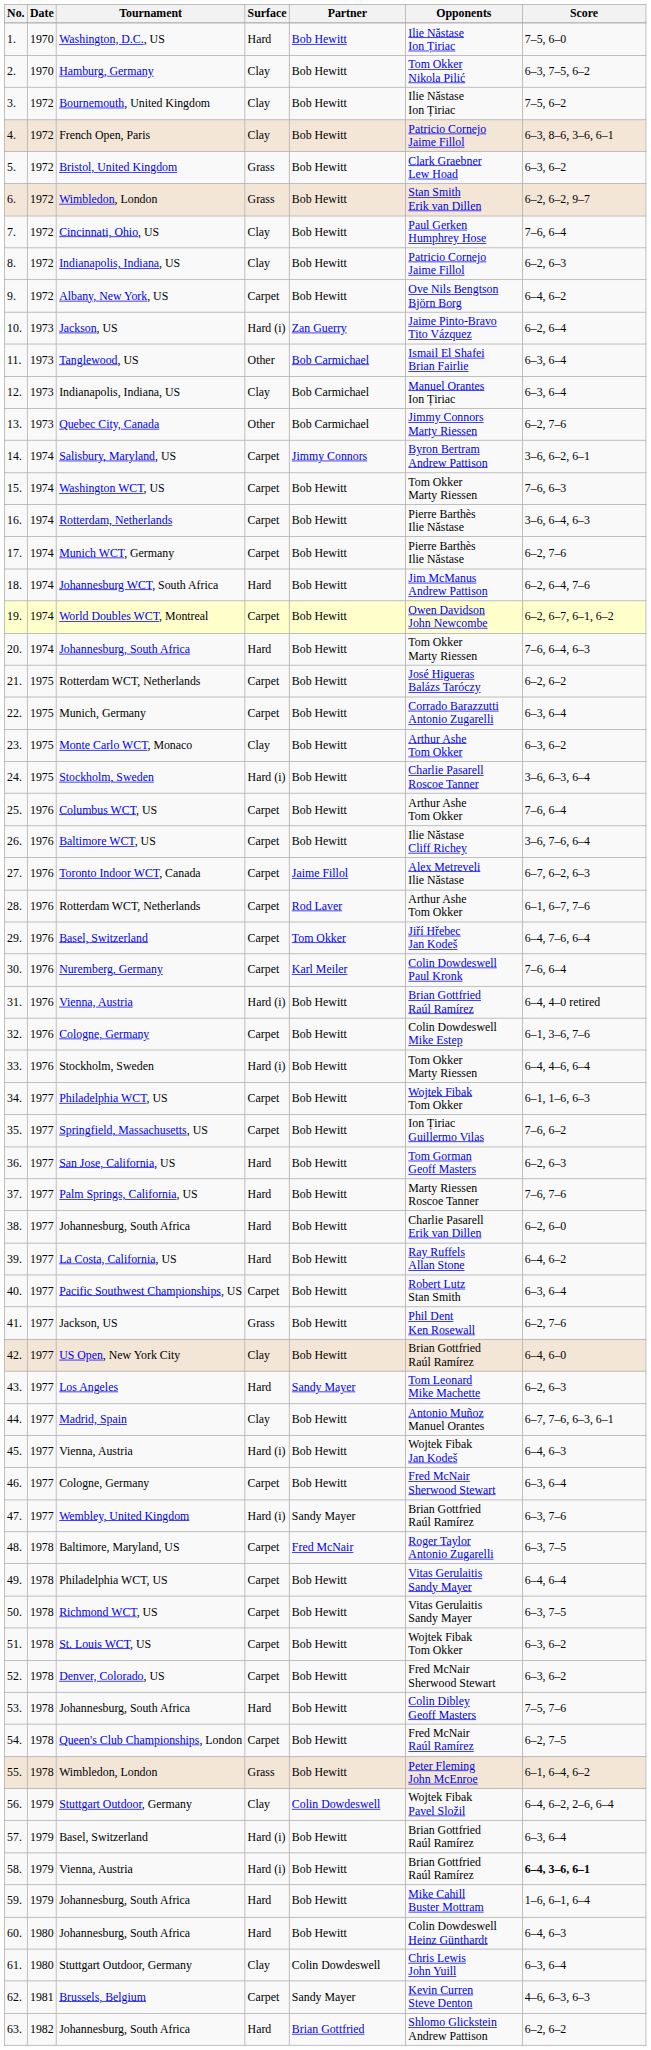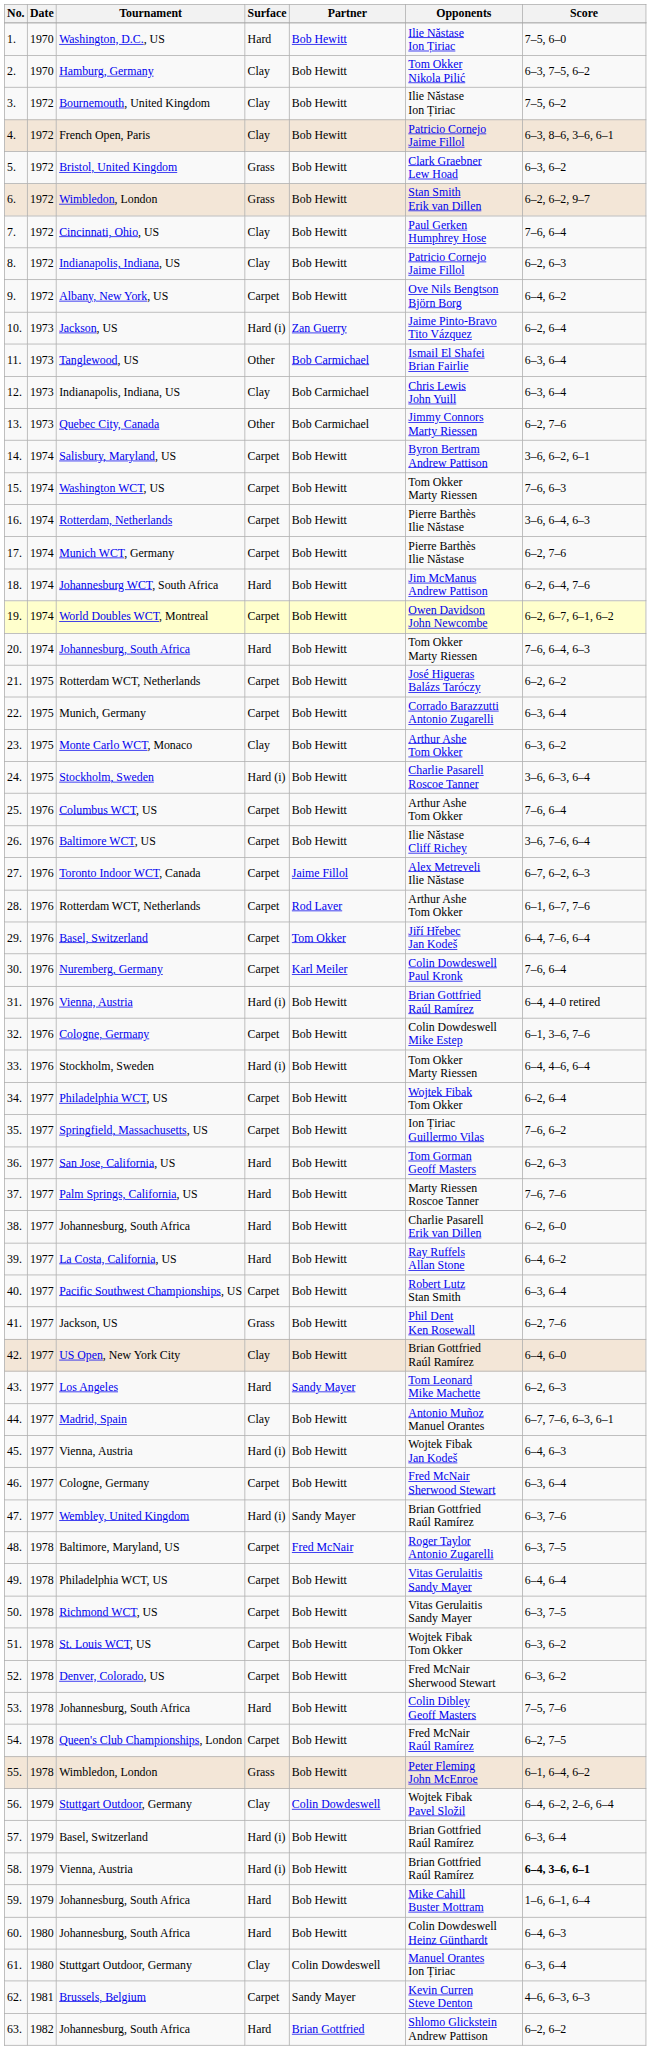12. | Opponents: Manuel Orantes Ion Țiriac -> Chris Lewis John Yuill
14. | Partner: Jimmy Connors -> Bob Hewitt
34. | Score: 6–1, 1–6, 6–3 -> 6–2, 6–4
61. | Opponents: Chris Lewis John Yuill -> Manuel Orantes Ion Țiriac
